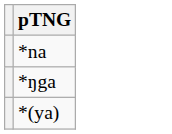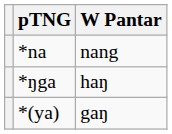+ column: W Pantar | nang | haŋ | gaŋ
